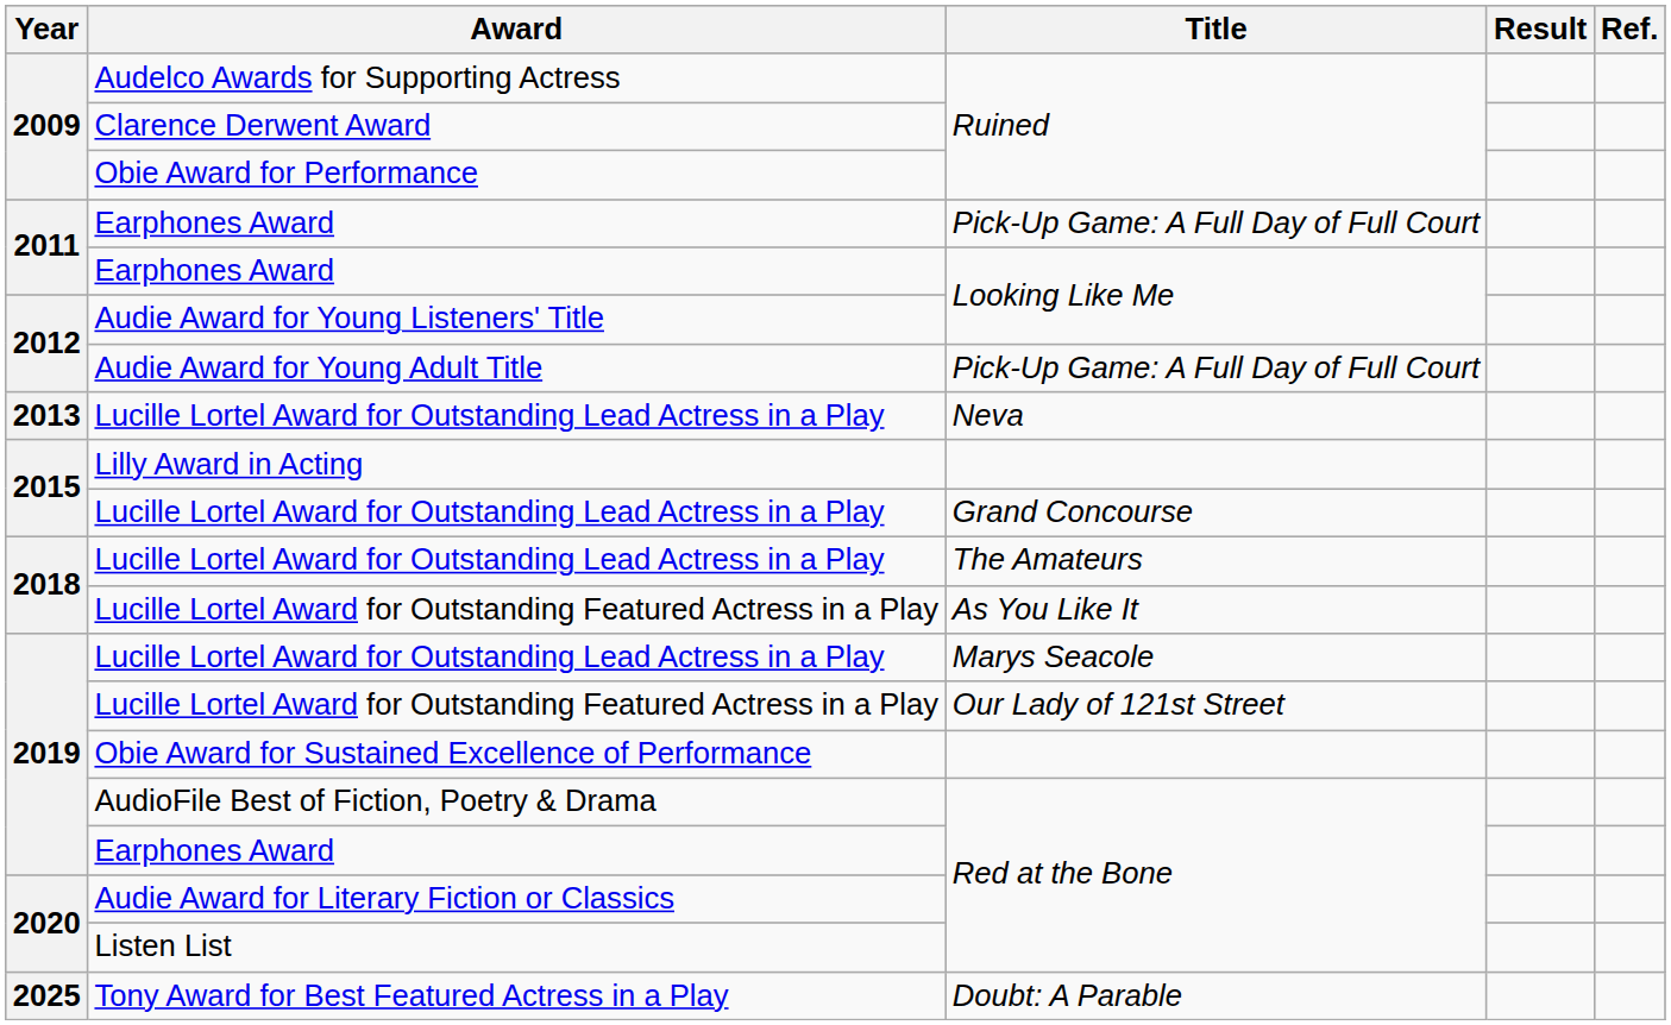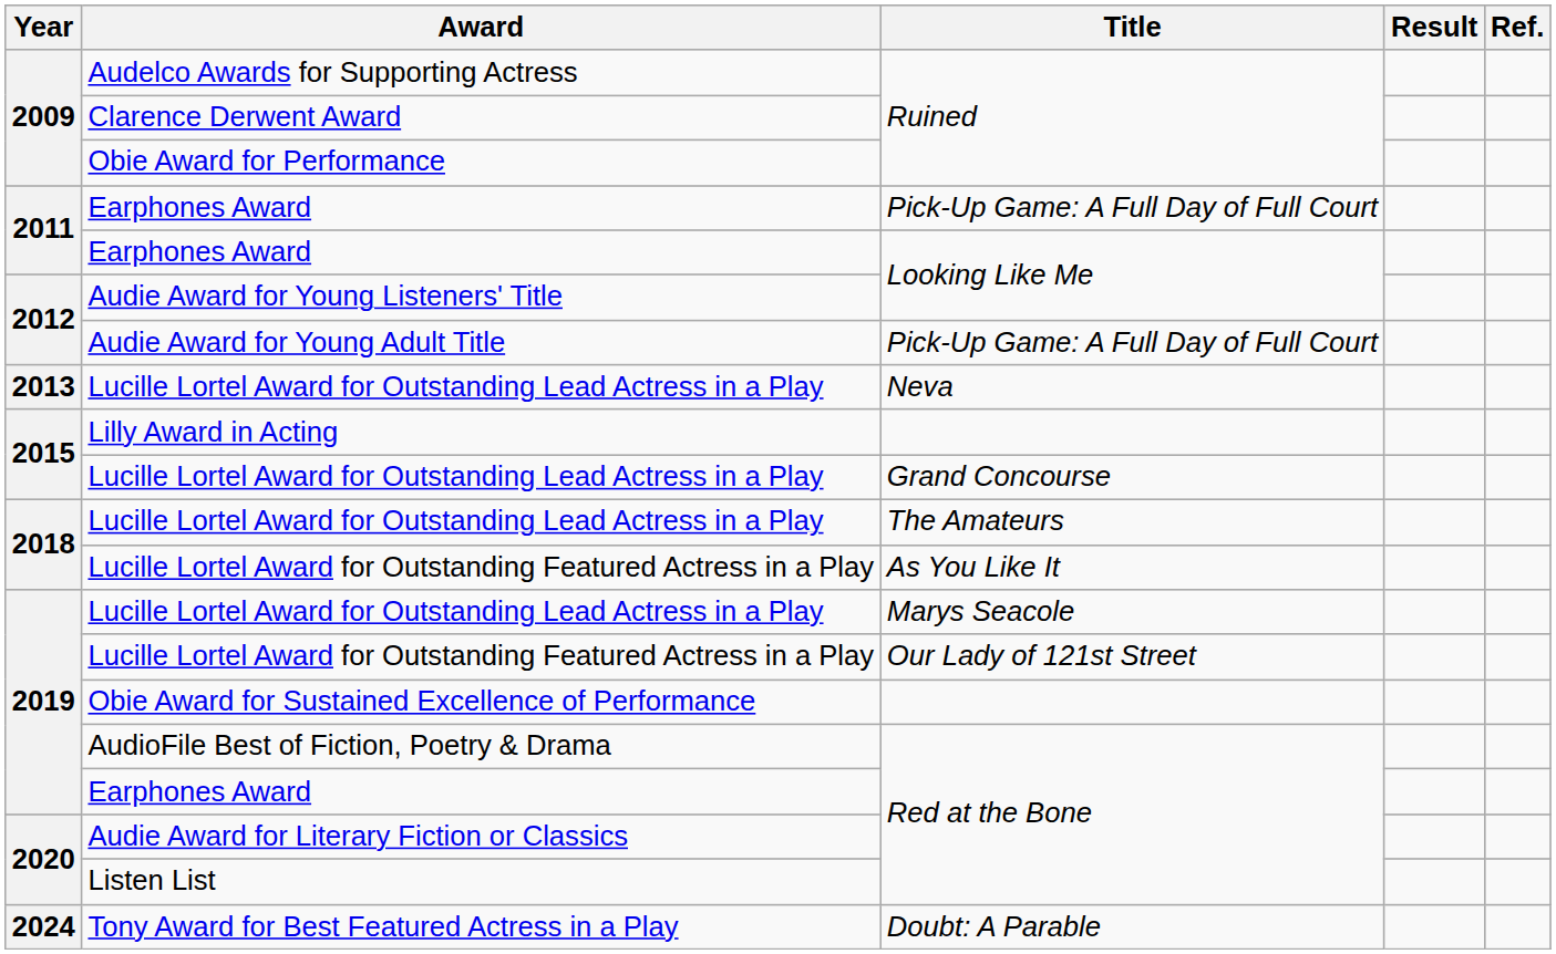Tony Award for Best Featured Actress in a Play | Year: 2025 -> 2024
